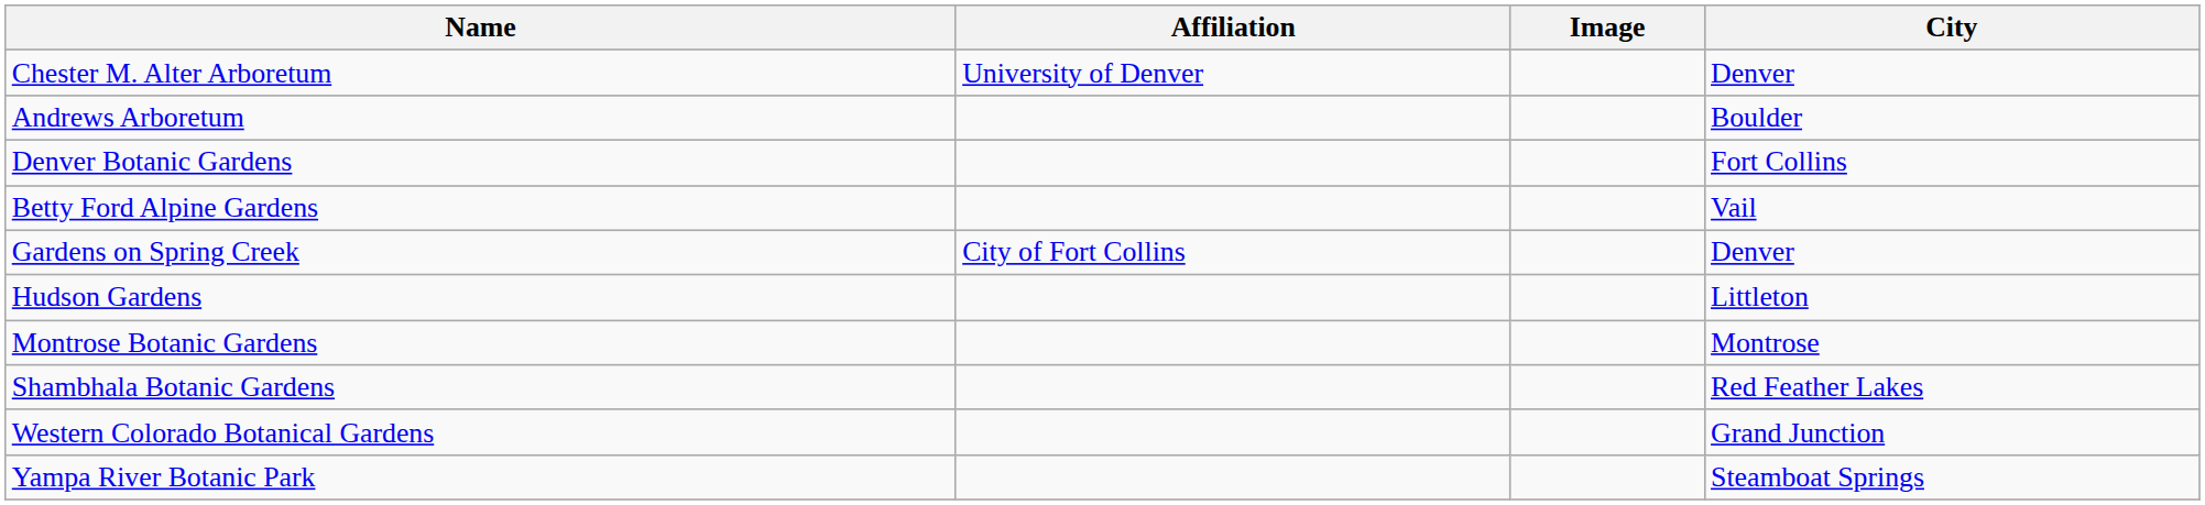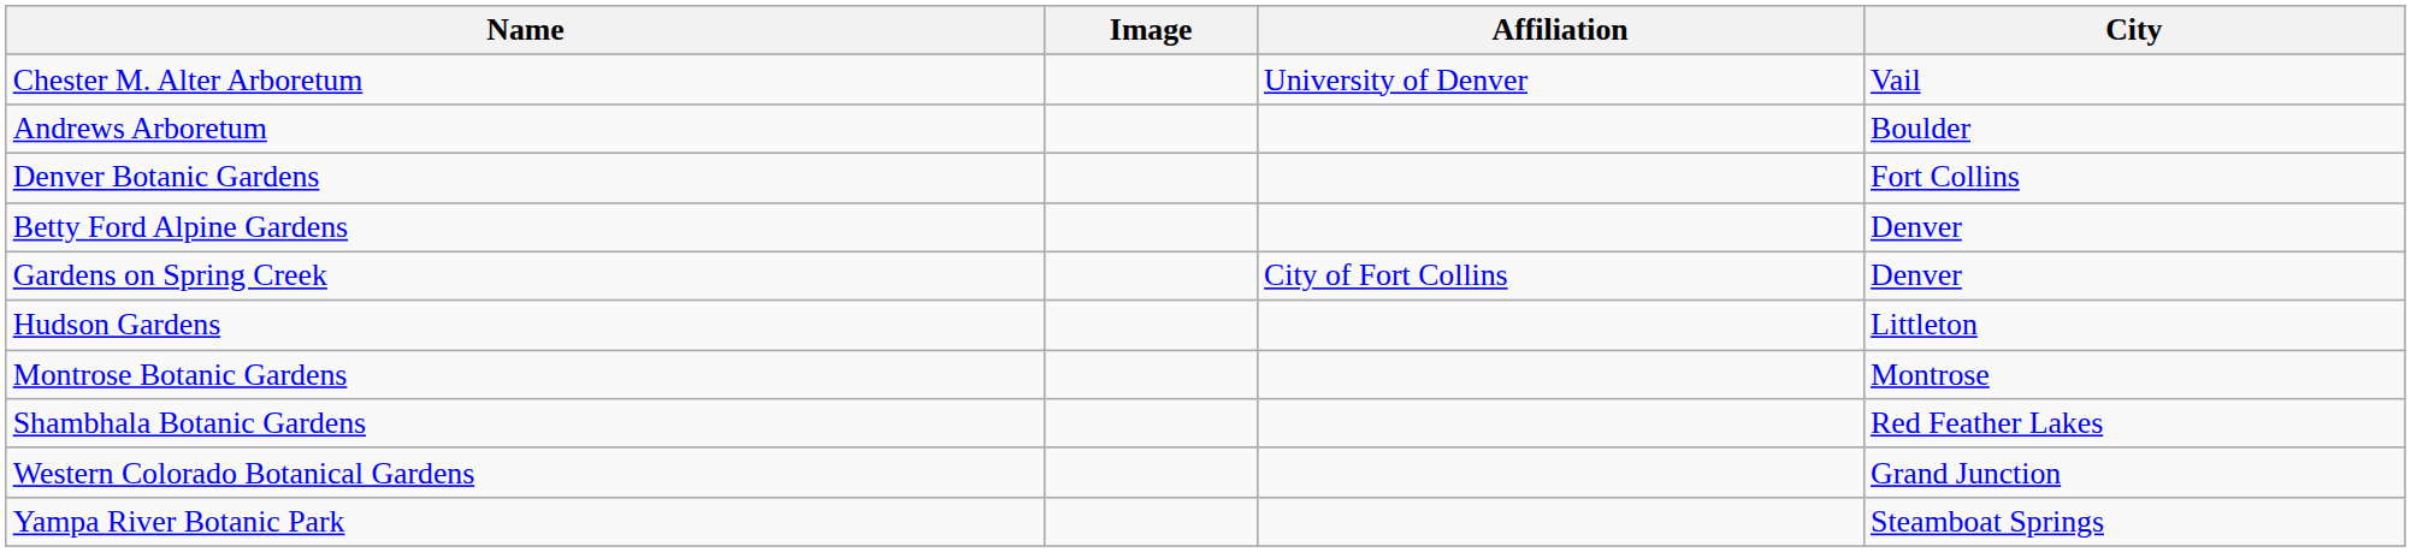columns swapped: Image <-> Affiliation
Chester M. Alter Arboretum | City: Denver -> Vail
Betty Ford Alpine Gardens | City: Vail -> Denver
